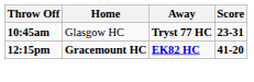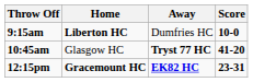+ row: 9:15am | Liberton HC | Dumfries HC | 10-0
10:45am | Score: 23-31 -> 41-20
12:15pm | Score: 41-20 -> 23-31
